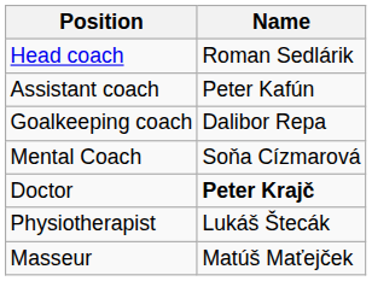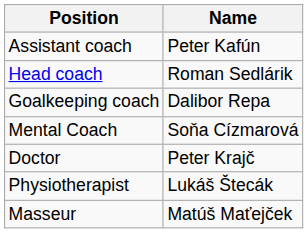rows swapped: Head coach <-> Assistant coach
Doctor | Name: bold -> normal
